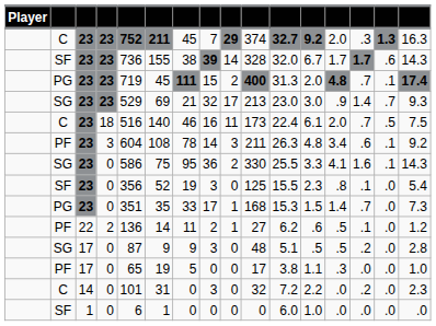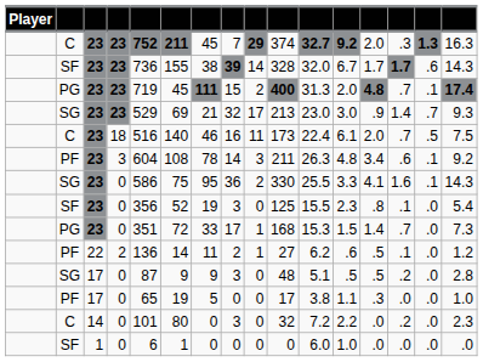PG / 0 | column 6: 35 -> 72
C / 0 | column 6: 31 -> 80
